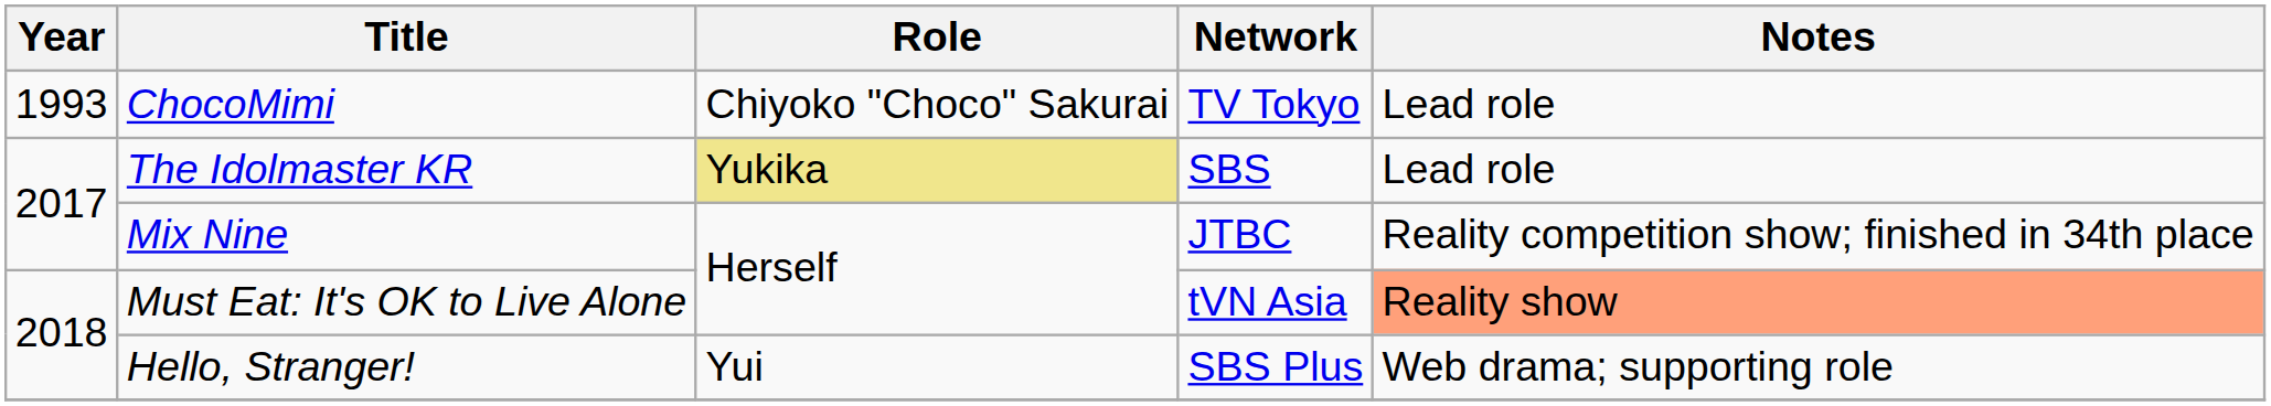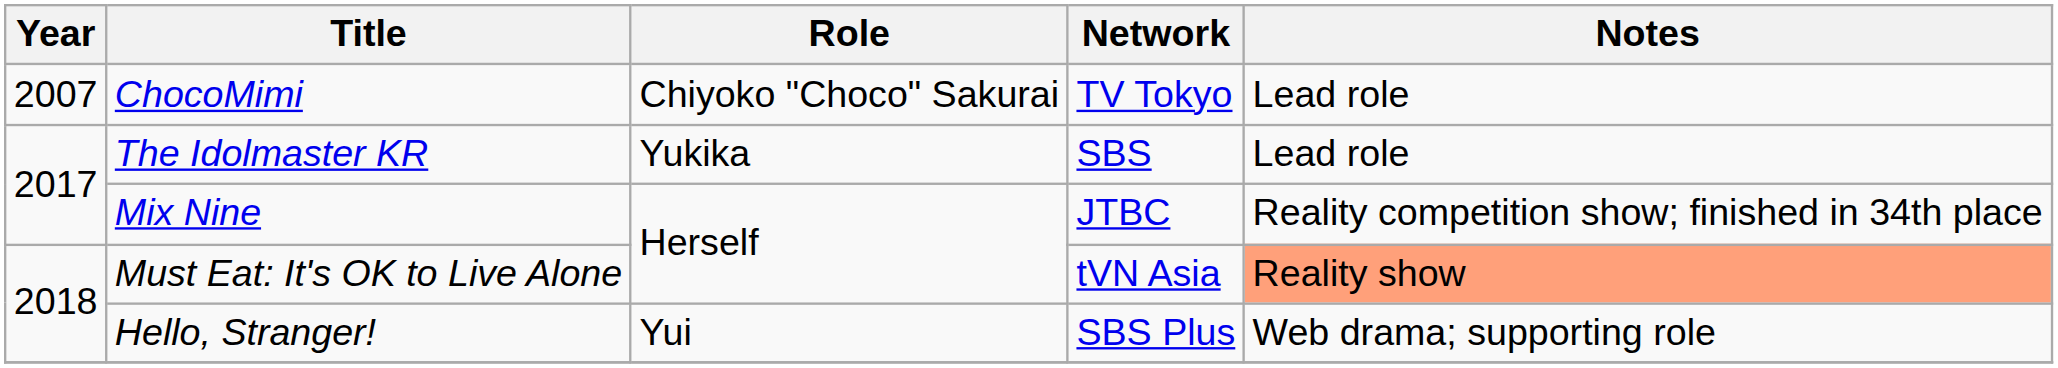ChocoMimi | Year: 1993 -> 2007
The Idolmaster KR | Role: khaki background -> no background
